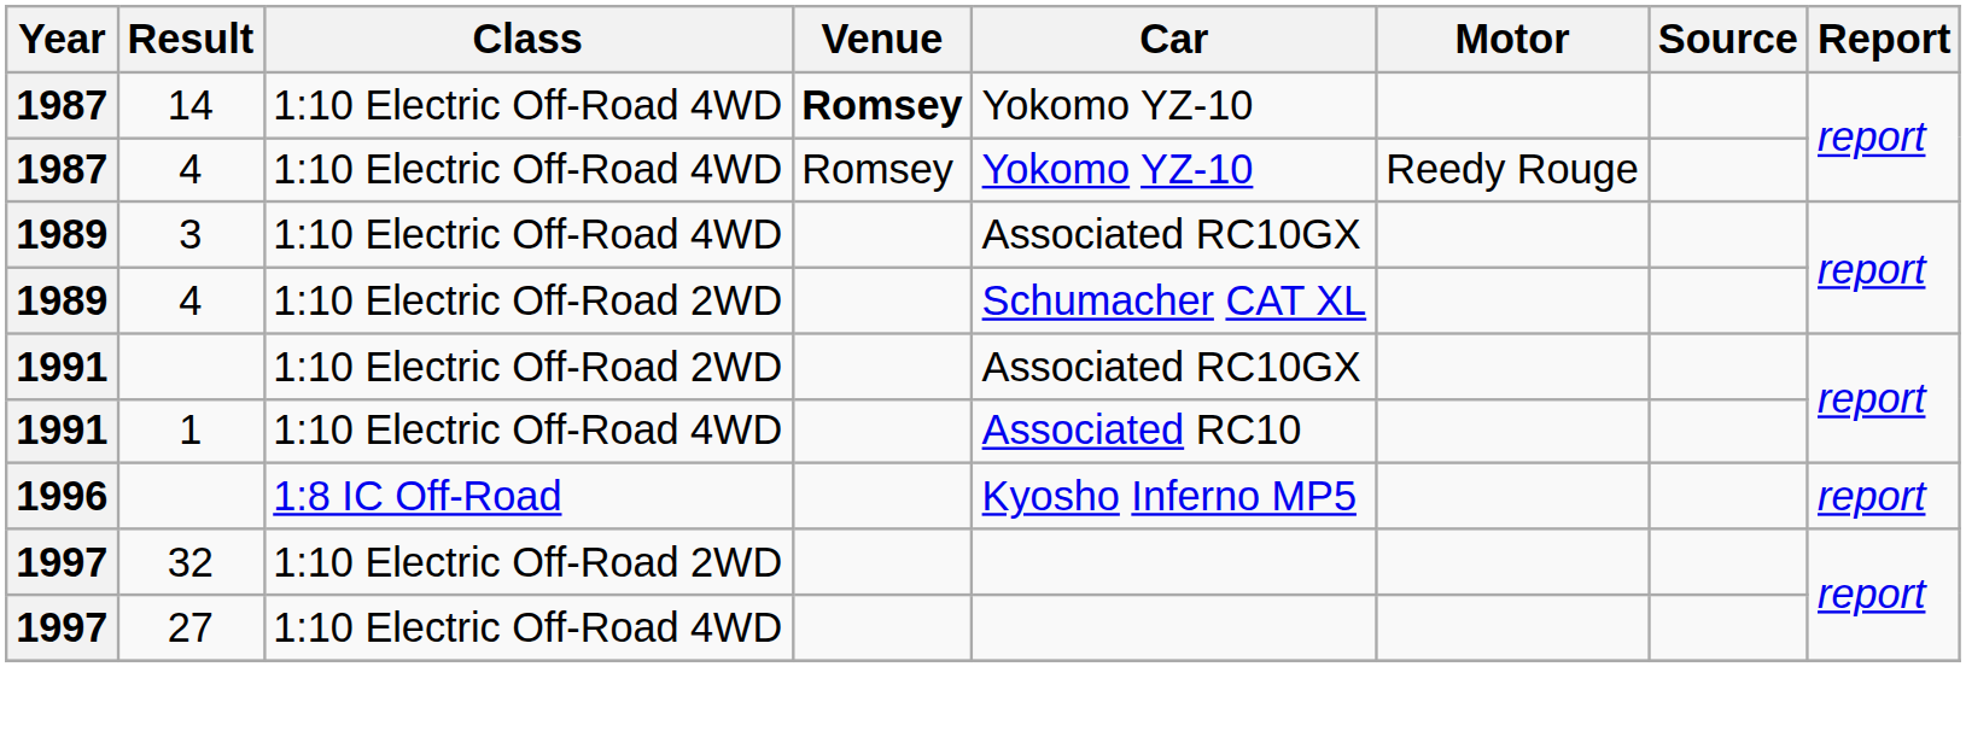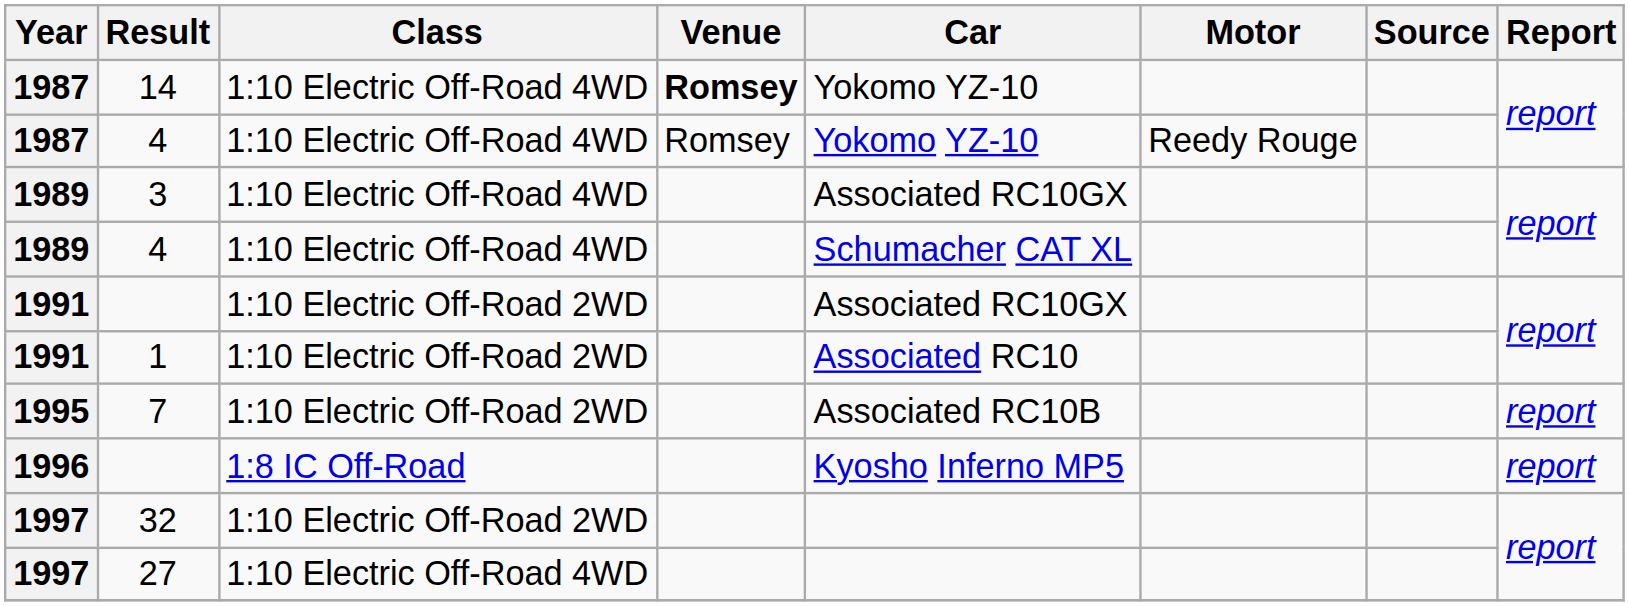1989 / 4 | Class: 1:10 Electric Off-Road 2WD -> 1:10 Electric Off-Road 4WD
1 | Class: 1:10 Electric Off-Road 4WD -> 1:10 Electric Off-Road 2WD
+ row: 1995 | 7 | 1:10 Electric Off-Road 2WD | Associated RC10B | report
